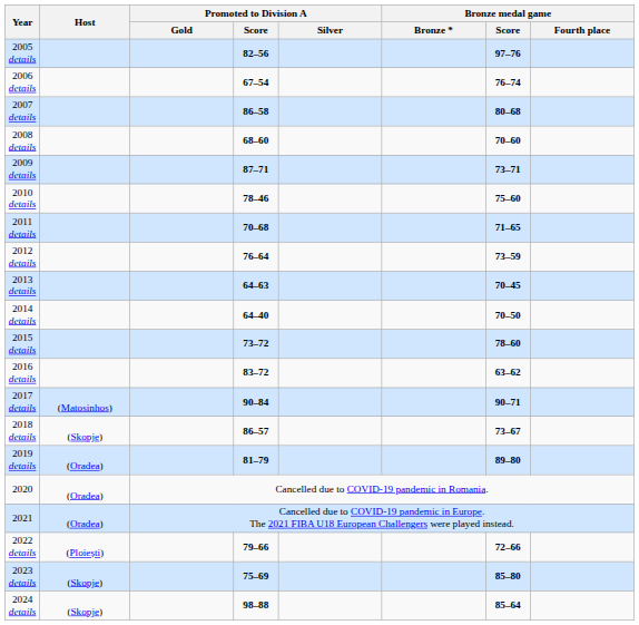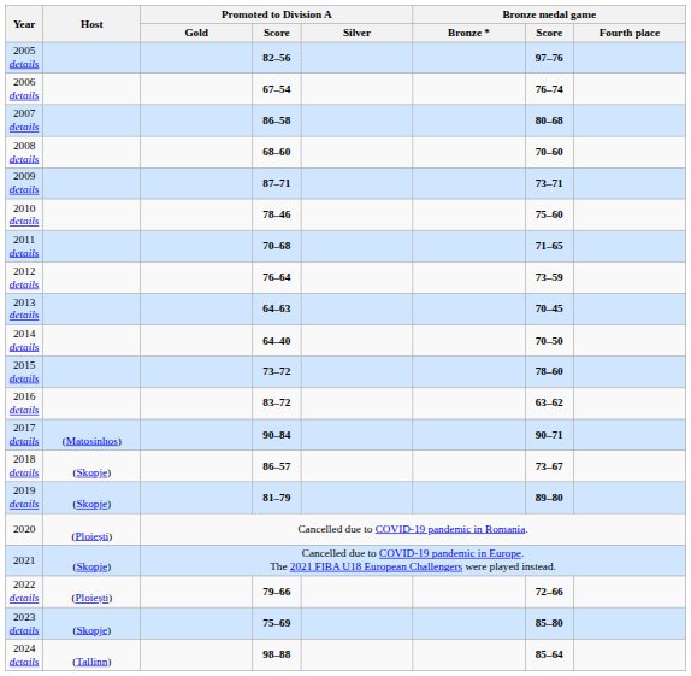2019 details | Host: (Oradea) -> (Skopje)
2020 | Host: (Oradea) -> (Ploiești)
2021 | Host: (Oradea) -> (Skopje)
2024 details | Host: (Skopje) -> (Tallinn)
